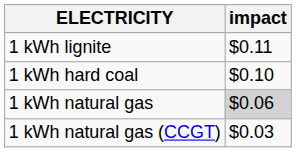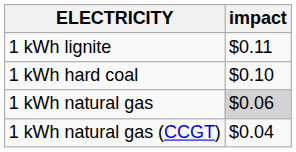1 kWh natural gas (CCGT) | impact: $0.03 -> $0.04
